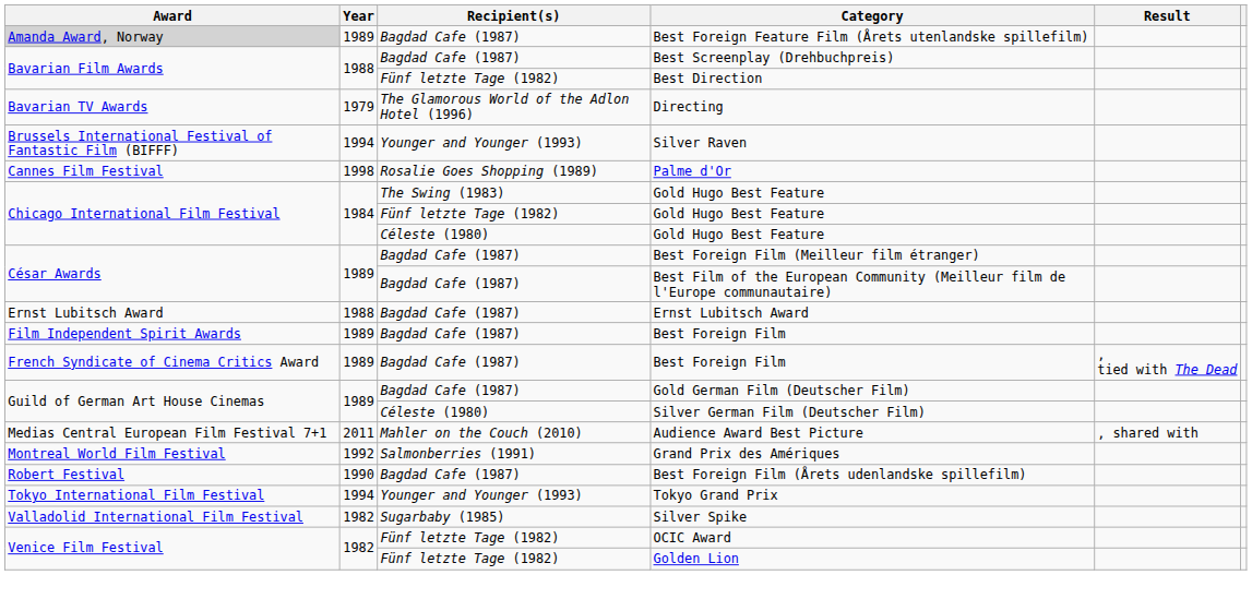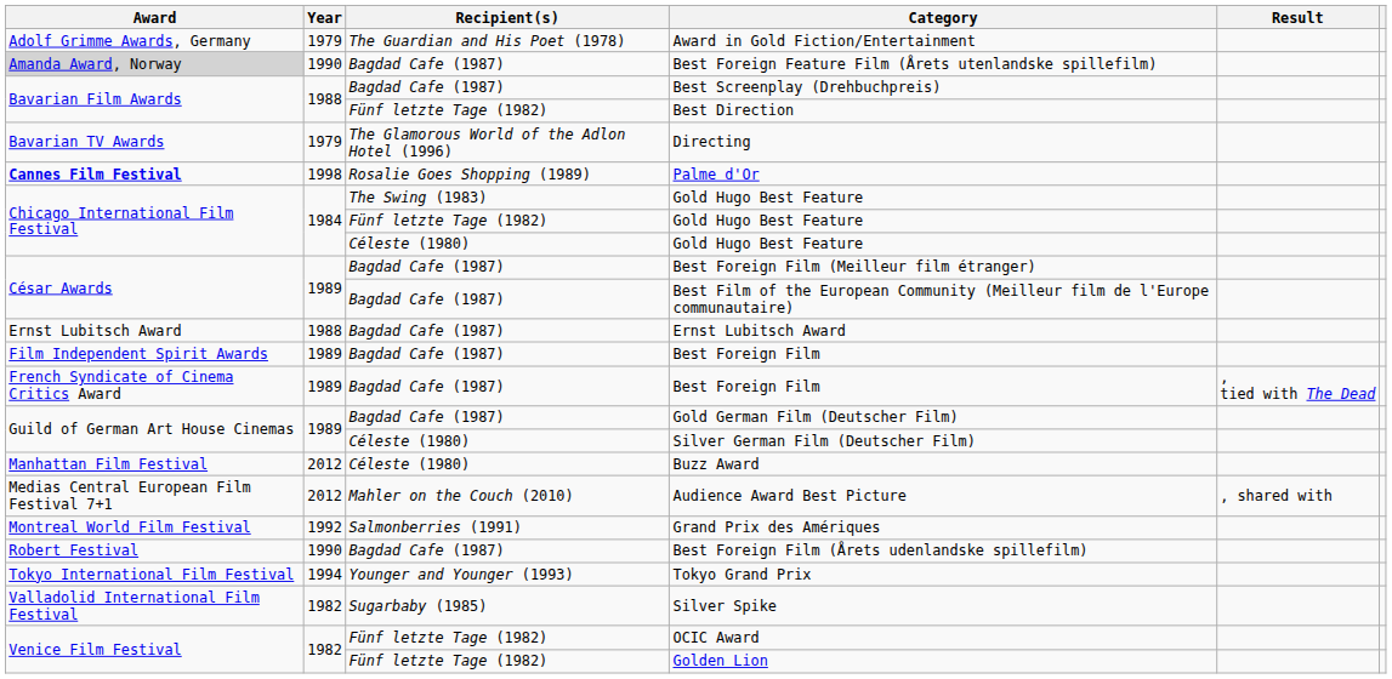+ row: Adolf Grimme Awards, Germany | 1979 | The Guardian and His Poet (1978) | Award in Gold Fiction/Entertainment
Best Foreign Feature Film (Årets utenlandske spillefilm) | Year: 1989 -> 1990
- row: Brussels International Festival of Fantastic Film (BIFFF) | 1994 | Younger and Younger (1993) | Silver Raven
Palme d'Or | Award: normal -> bold
+ row: Manhattan Film Festival | 2012 | Céleste (1980) | Buzz Award
Audience Award Best Picture | Year: 2011 -> 2012
